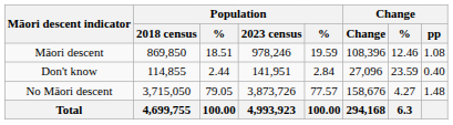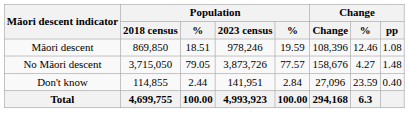rows swapped: No Māori descent <-> Don't know
